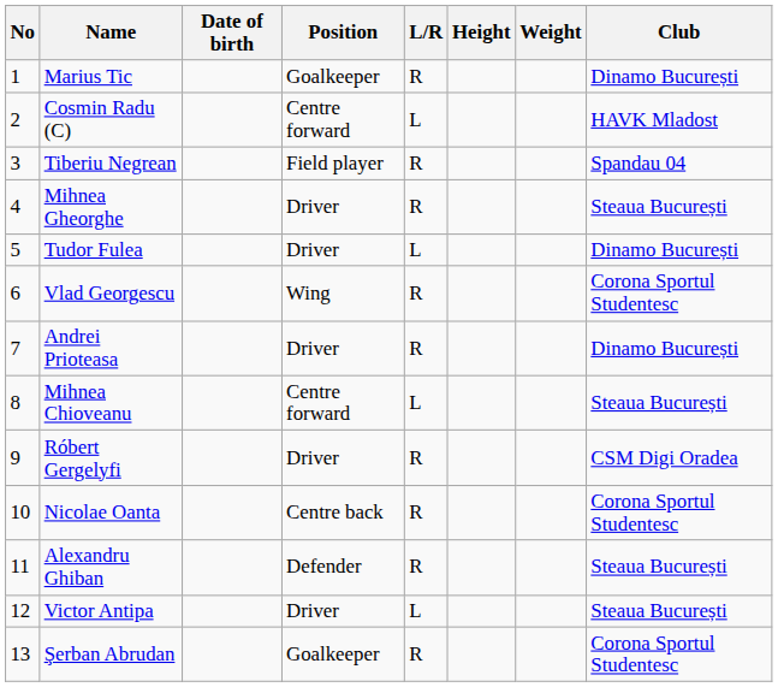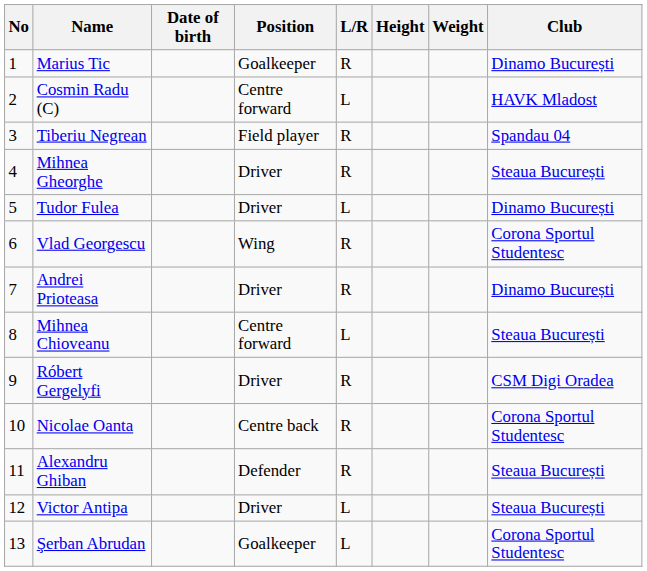Şerban Abrudan | L/R: R -> L
